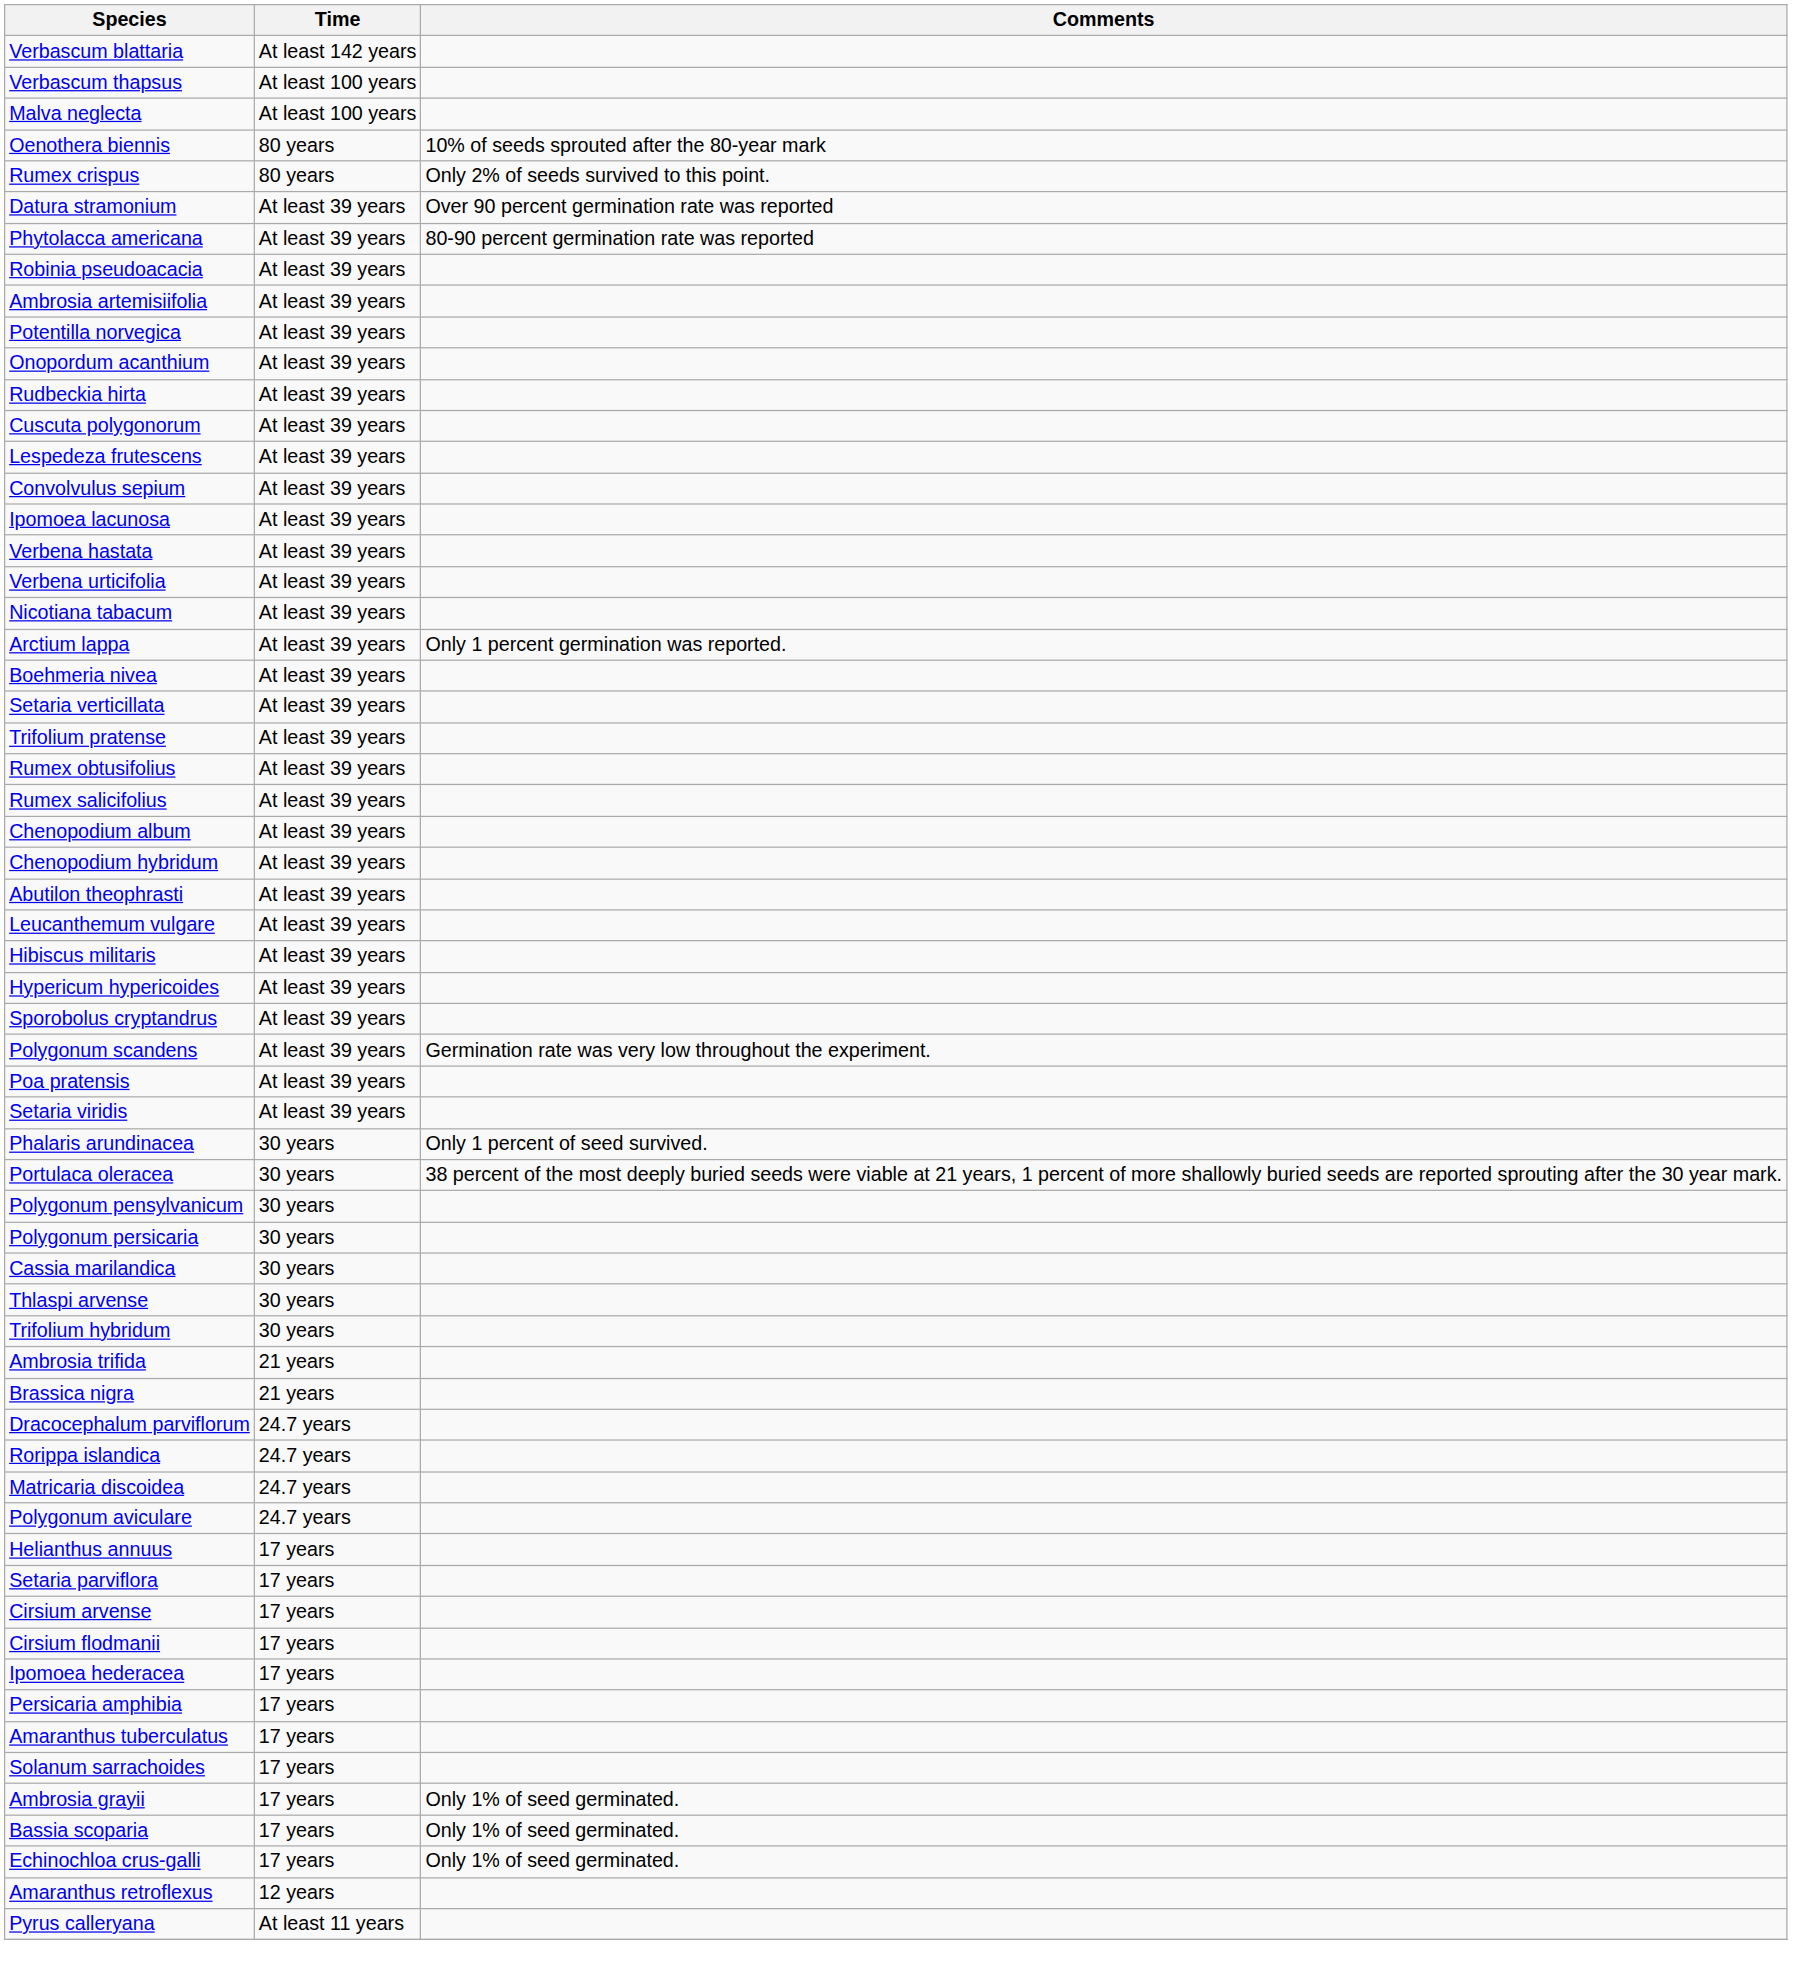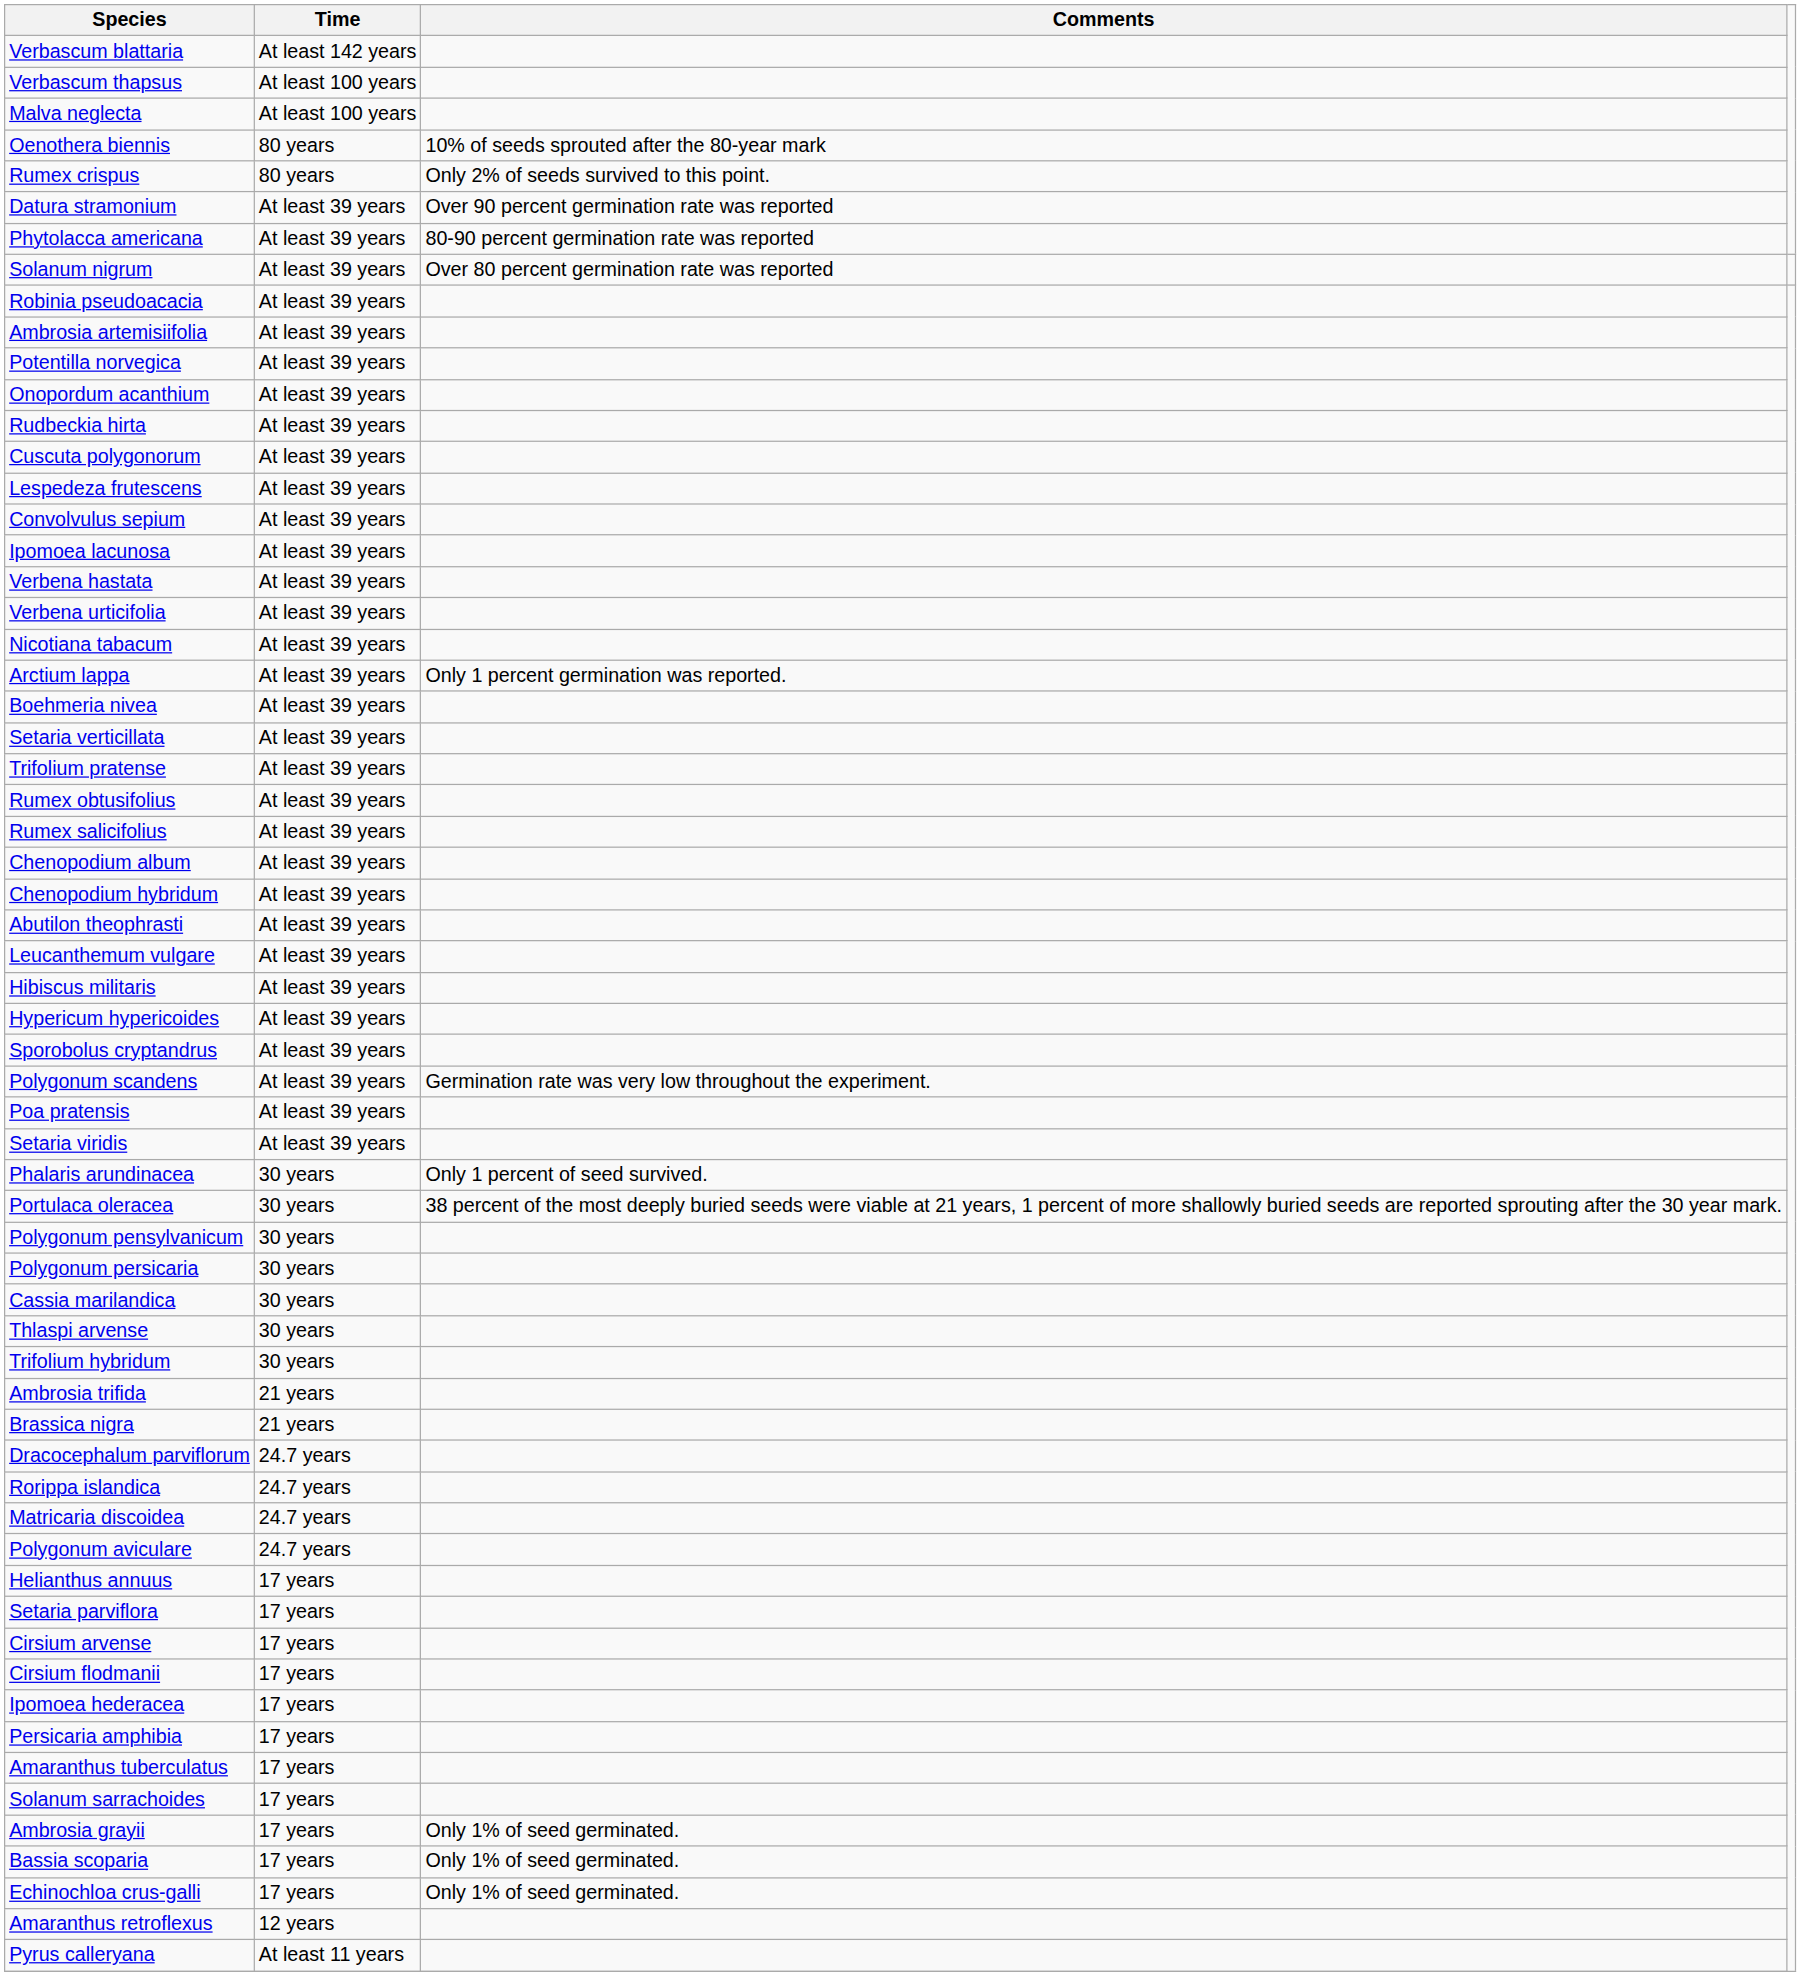+ row: Solanum nigrum | At least 39 years | Over 80 percent germination rate was reported
